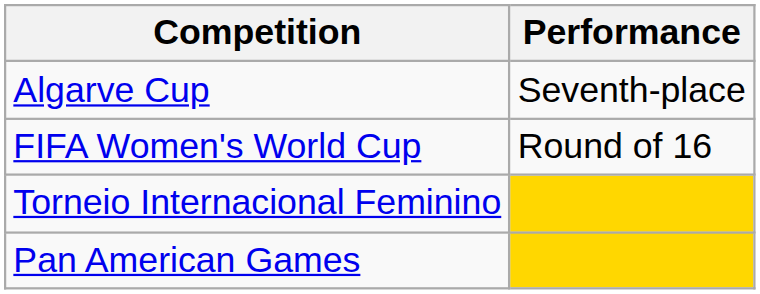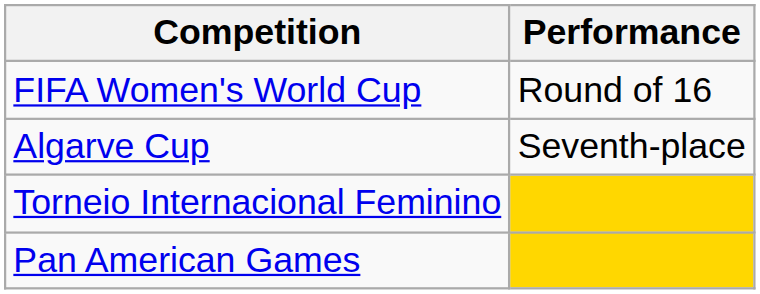rows swapped: Algarve Cup <-> FIFA Women's World Cup
